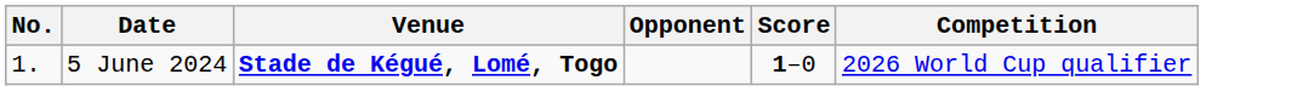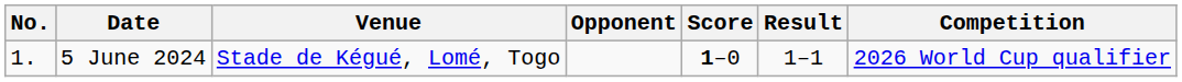+ column: Result | 1–1
5 June 2024 | Venue: bold -> normal
